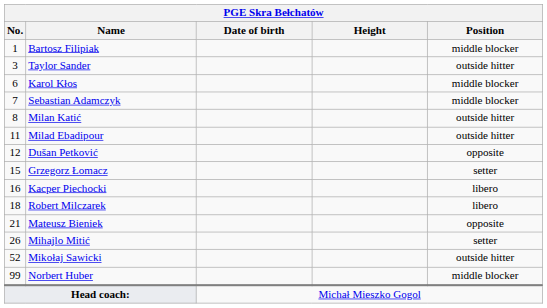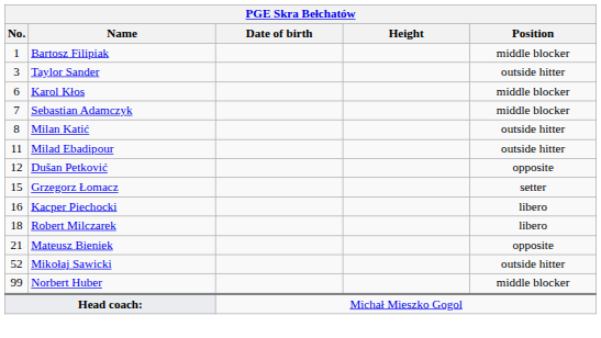- row: 26 | Mihajlo Mitić | setter
